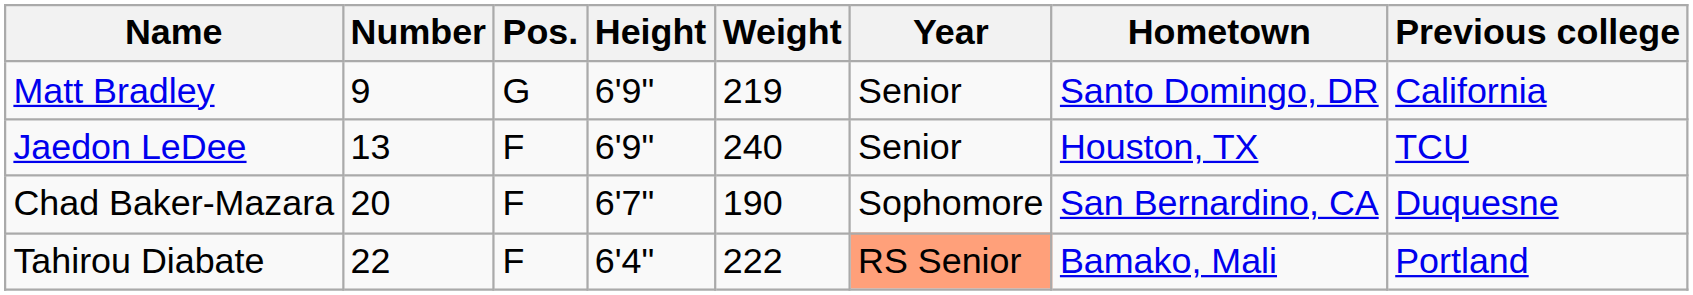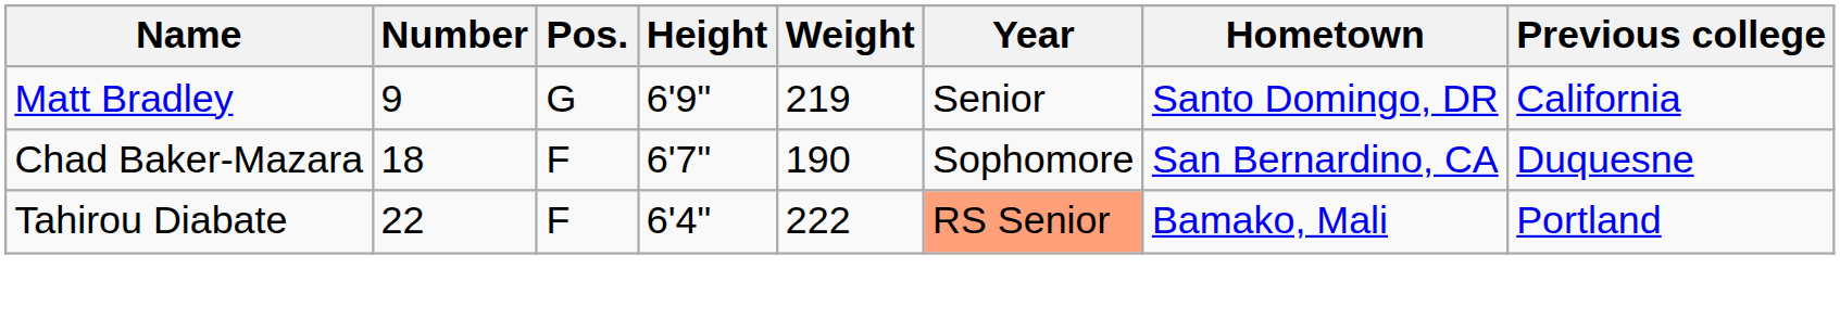- row: Jaedon LeDee | 13 | F | 6'9" | 240 | Senior | Houston, TX | TCU
Chad Baker-Mazara | Number: 20 -> 18
